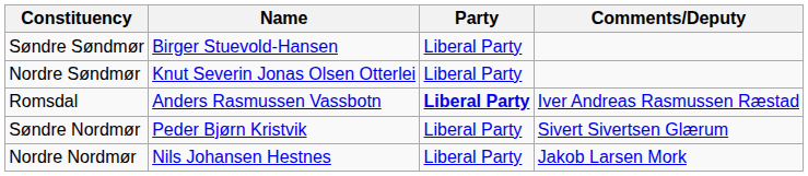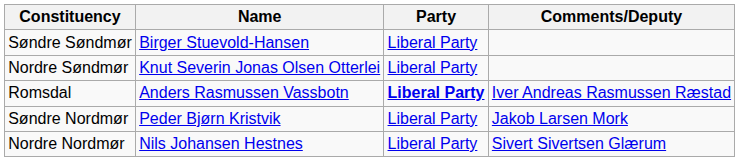Søndre Nordmør | Comments/Deputy: Sivert Sivertsen Glærum -> Jakob Larsen Mork
Nordre Nordmør | Comments/Deputy: Jakob Larsen Mork -> Sivert Sivertsen Glærum
